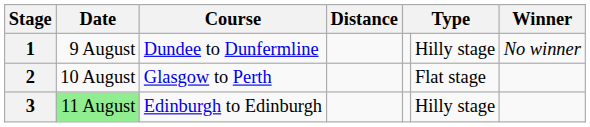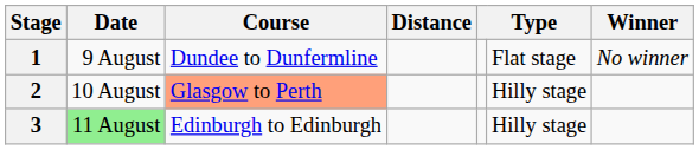1 | column 6: Hilly stage -> Flat stage
2 | Course: no background -> lightsalmon background
2 | column 6: Flat stage -> Hilly stage
